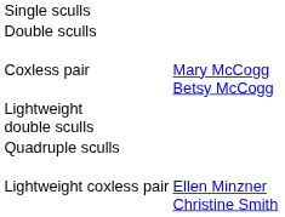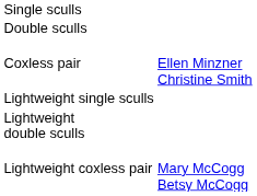Coxless pair | column 2: Mary McCogg Betsy McCogg -> Ellen Minzner Christine Smith
+ row: Lightweight single sculls
- row: Quadruple sculls
Lightweight coxless pair | column 2: Ellen Minzner Christine Smith -> Mary McCogg Betsy McCogg
